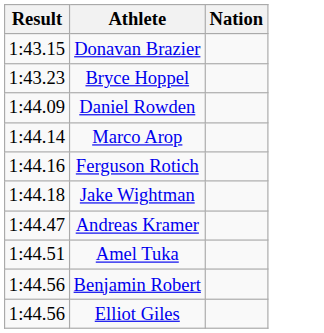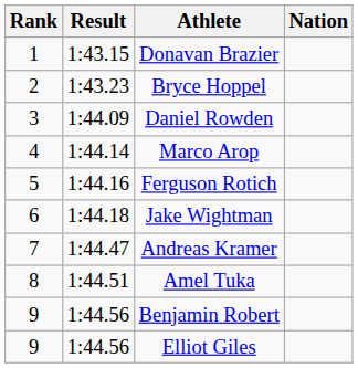+ column: Rank | 1 | 2 | 3 | 4 | 5 | 6 | 7 | 8 | 9 | 9
